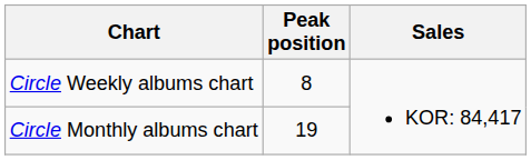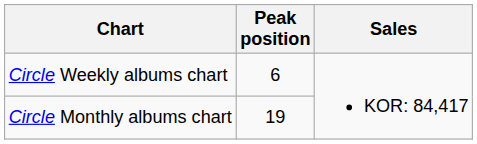Circle Weekly albums chart | Peak position: 8 -> 6
